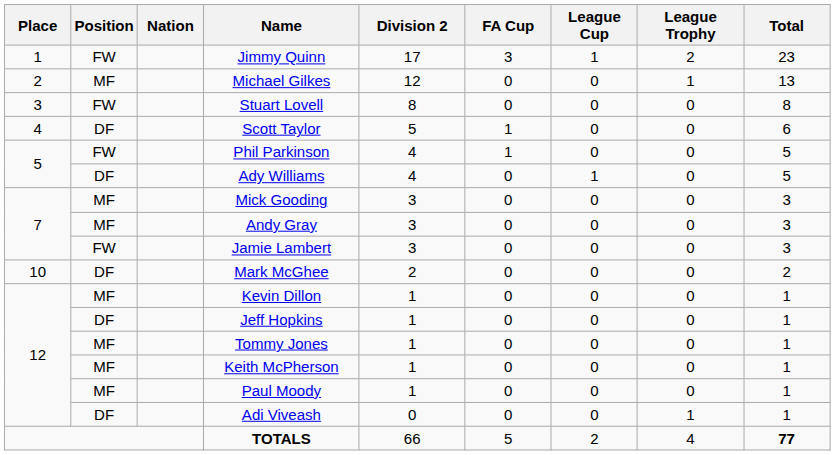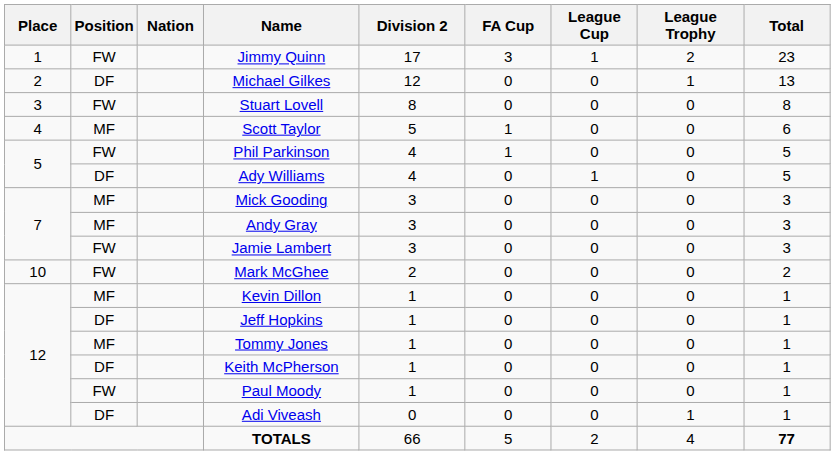Michael Gilkes | Position: MF -> DF
Scott Taylor | Position: DF -> MF
Mark McGhee | Position: DF -> FW
Keith McPherson | Position: MF -> DF
Paul Moody | Position: MF -> FW
